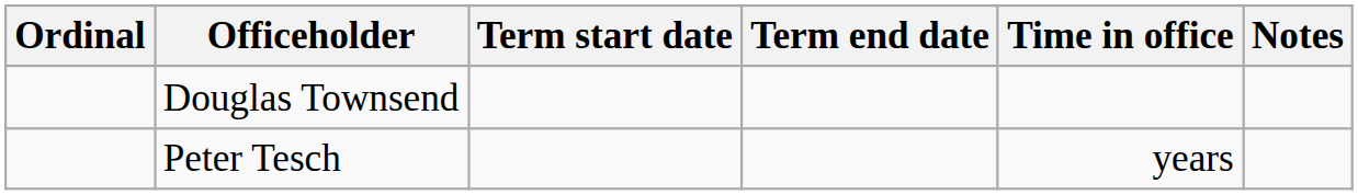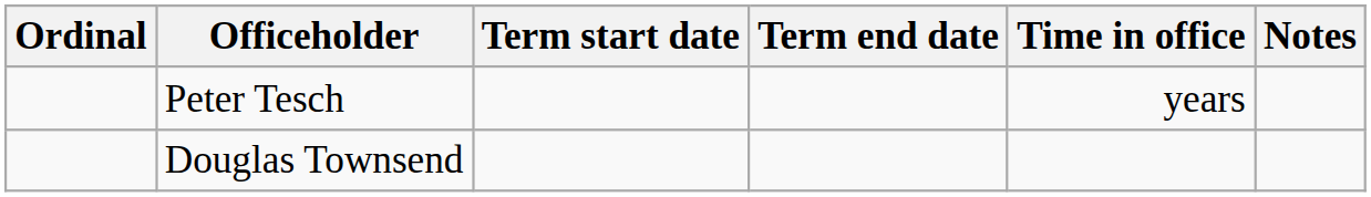rows swapped: Douglas Townsend <-> Peter Tesch
